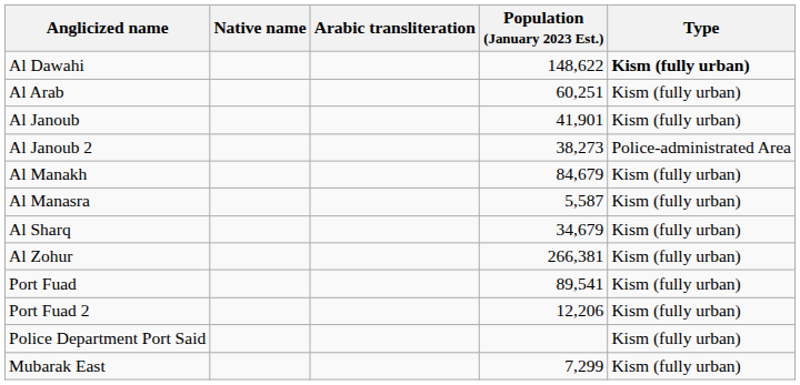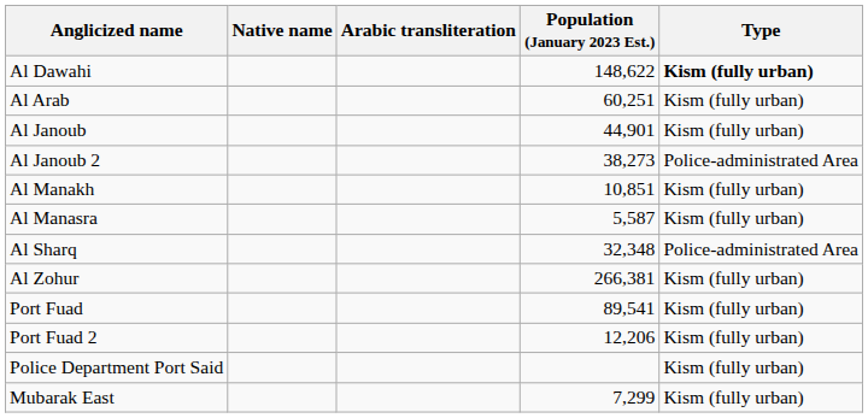Al Janoub | Population (January 2023 Est.): 41,901 -> 44,901
Al Manakh | Population (January 2023 Est.): 84,679 -> 10,851
Al Sharq | Population (January 2023 Est.): 34,679 -> 32,348
Al Sharq | Type: Kism (fully urban) -> Police-administrated Area
